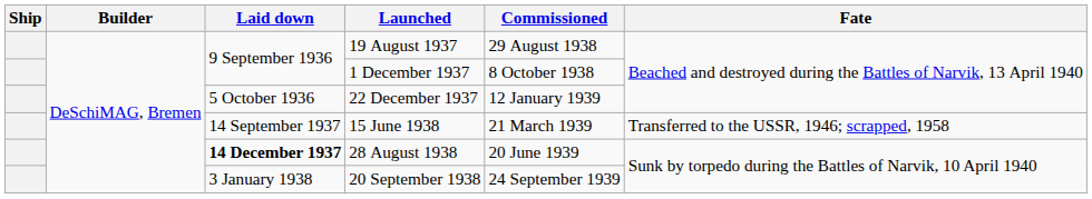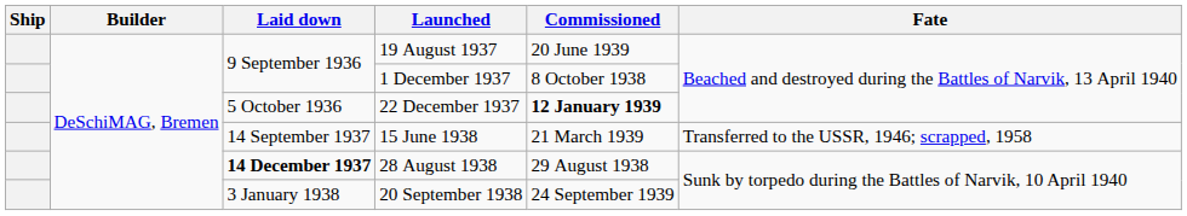19 August 1937 | Commissioned: 29 August 1938 -> 20 June 1939
22 December 1937 | Commissioned: normal -> bold
28 August 1938 | Commissioned: 20 June 1939 -> 29 August 1938
